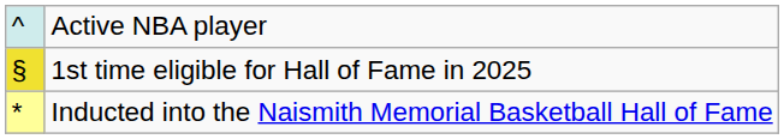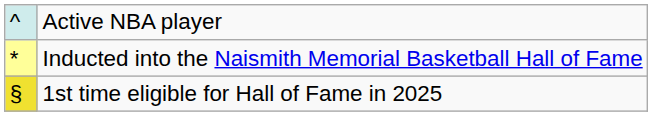rows swapped: Inducted into the Naismith Memorial Basketball Hall of Fame <-> 1st time eligible for Hall of Fame in 2025
